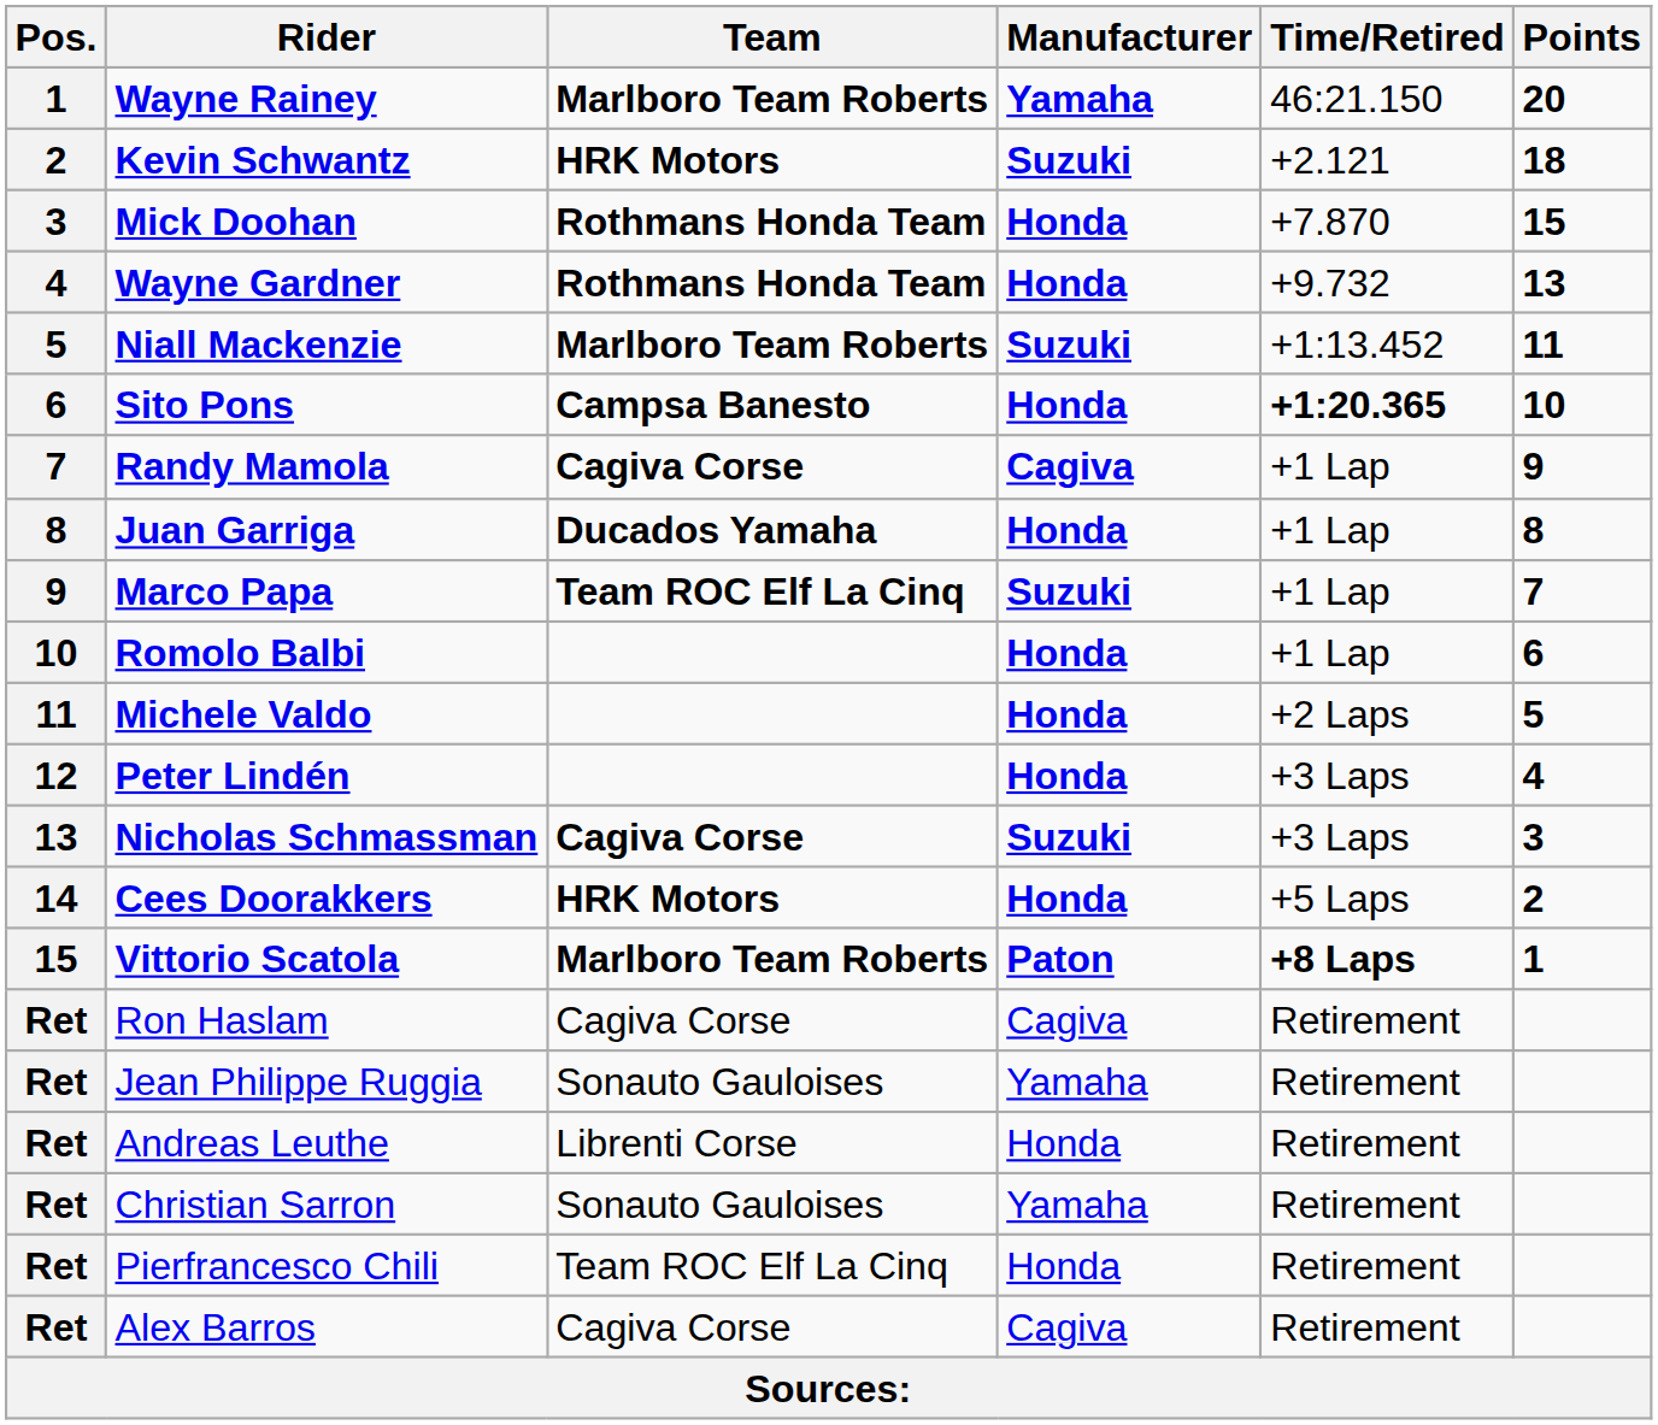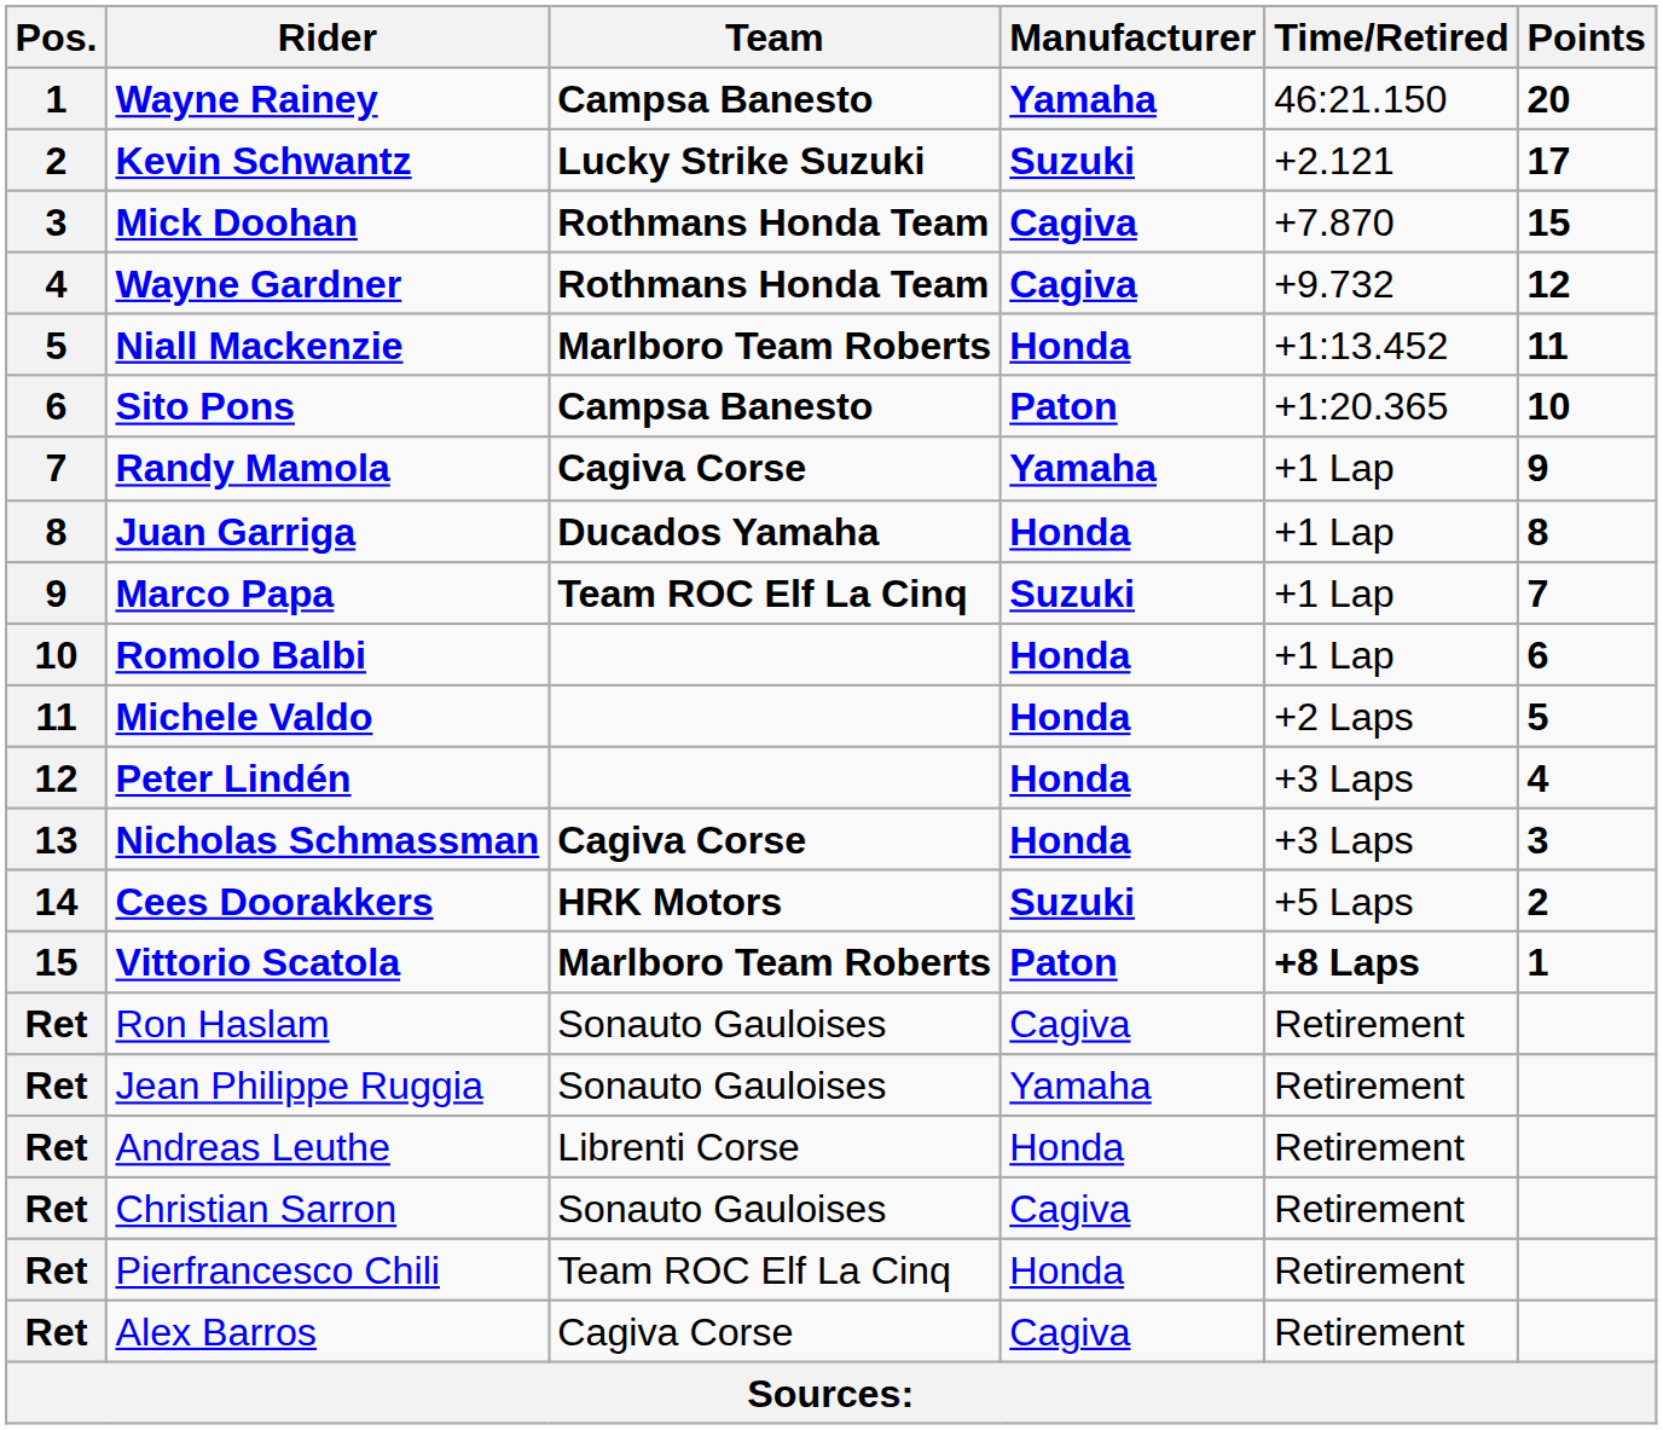Wayne Rainey | Team: Marlboro Team Roberts -> Campsa Banesto
Kevin Schwantz | Team: HRK Motors -> Lucky Strike Suzuki
Kevin Schwantz | Points: 18 -> 17
Mick Doohan | Manufacturer: Honda -> Cagiva
Wayne Gardner | Manufacturer: Honda -> Cagiva
Wayne Gardner | Points: 13 -> 12
Niall Mackenzie | Manufacturer: Suzuki -> Honda
Sito Pons | Manufacturer: Honda -> Paton
Sito Pons | Time/Retired: bold -> normal
Randy Mamola | Manufacturer: Cagiva -> Yamaha
Nicholas Schmassman | Manufacturer: Suzuki -> Honda
Cees Doorakkers | Manufacturer: Honda -> Suzuki
Ron Haslam | Team: Cagiva Corse -> Sonauto Gauloises
Christian Sarron | Manufacturer: Yamaha -> Cagiva
